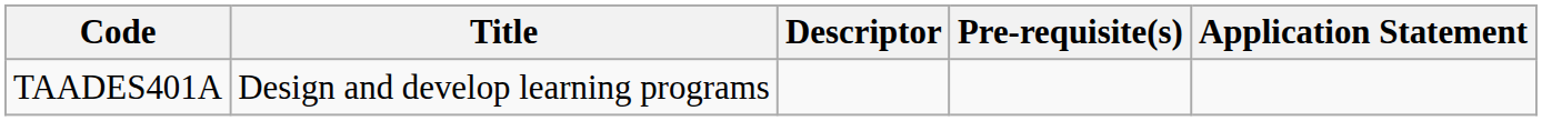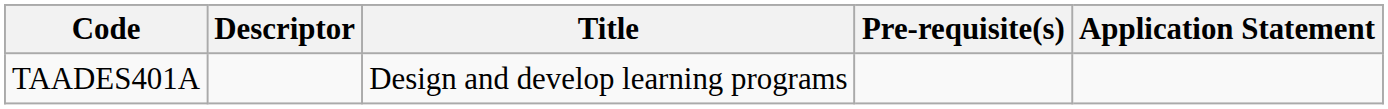columns swapped: Title <-> Descriptor
